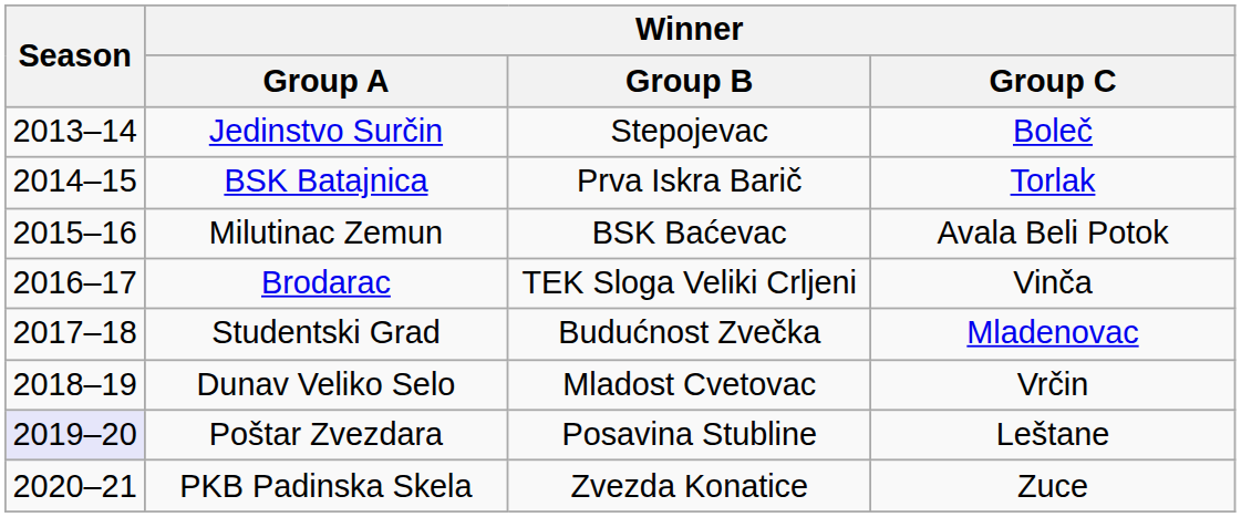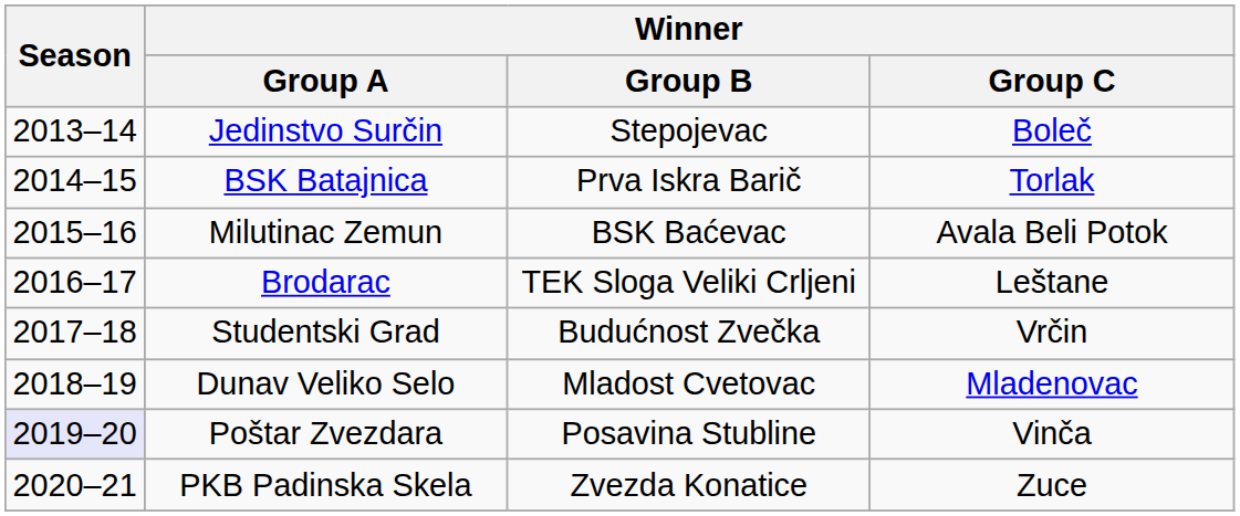Brodarac | Winner / Group C: Vinča -> Leštane
Studentski Grad | Winner / Group C: Mladenovac -> Vrčin
Dunav Veliko Selo | Winner / Group C: Vrčin -> Mladenovac
Poštar Zvezdara | Winner / Group C: Leštane -> Vinča
